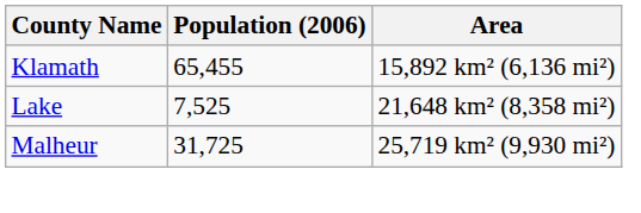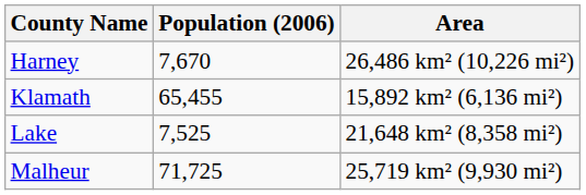+ row: Harney | 7,670 | 26,486 km² (10,226 mi²)
Malheur | Population (2006): 31,725 -> 71,725
